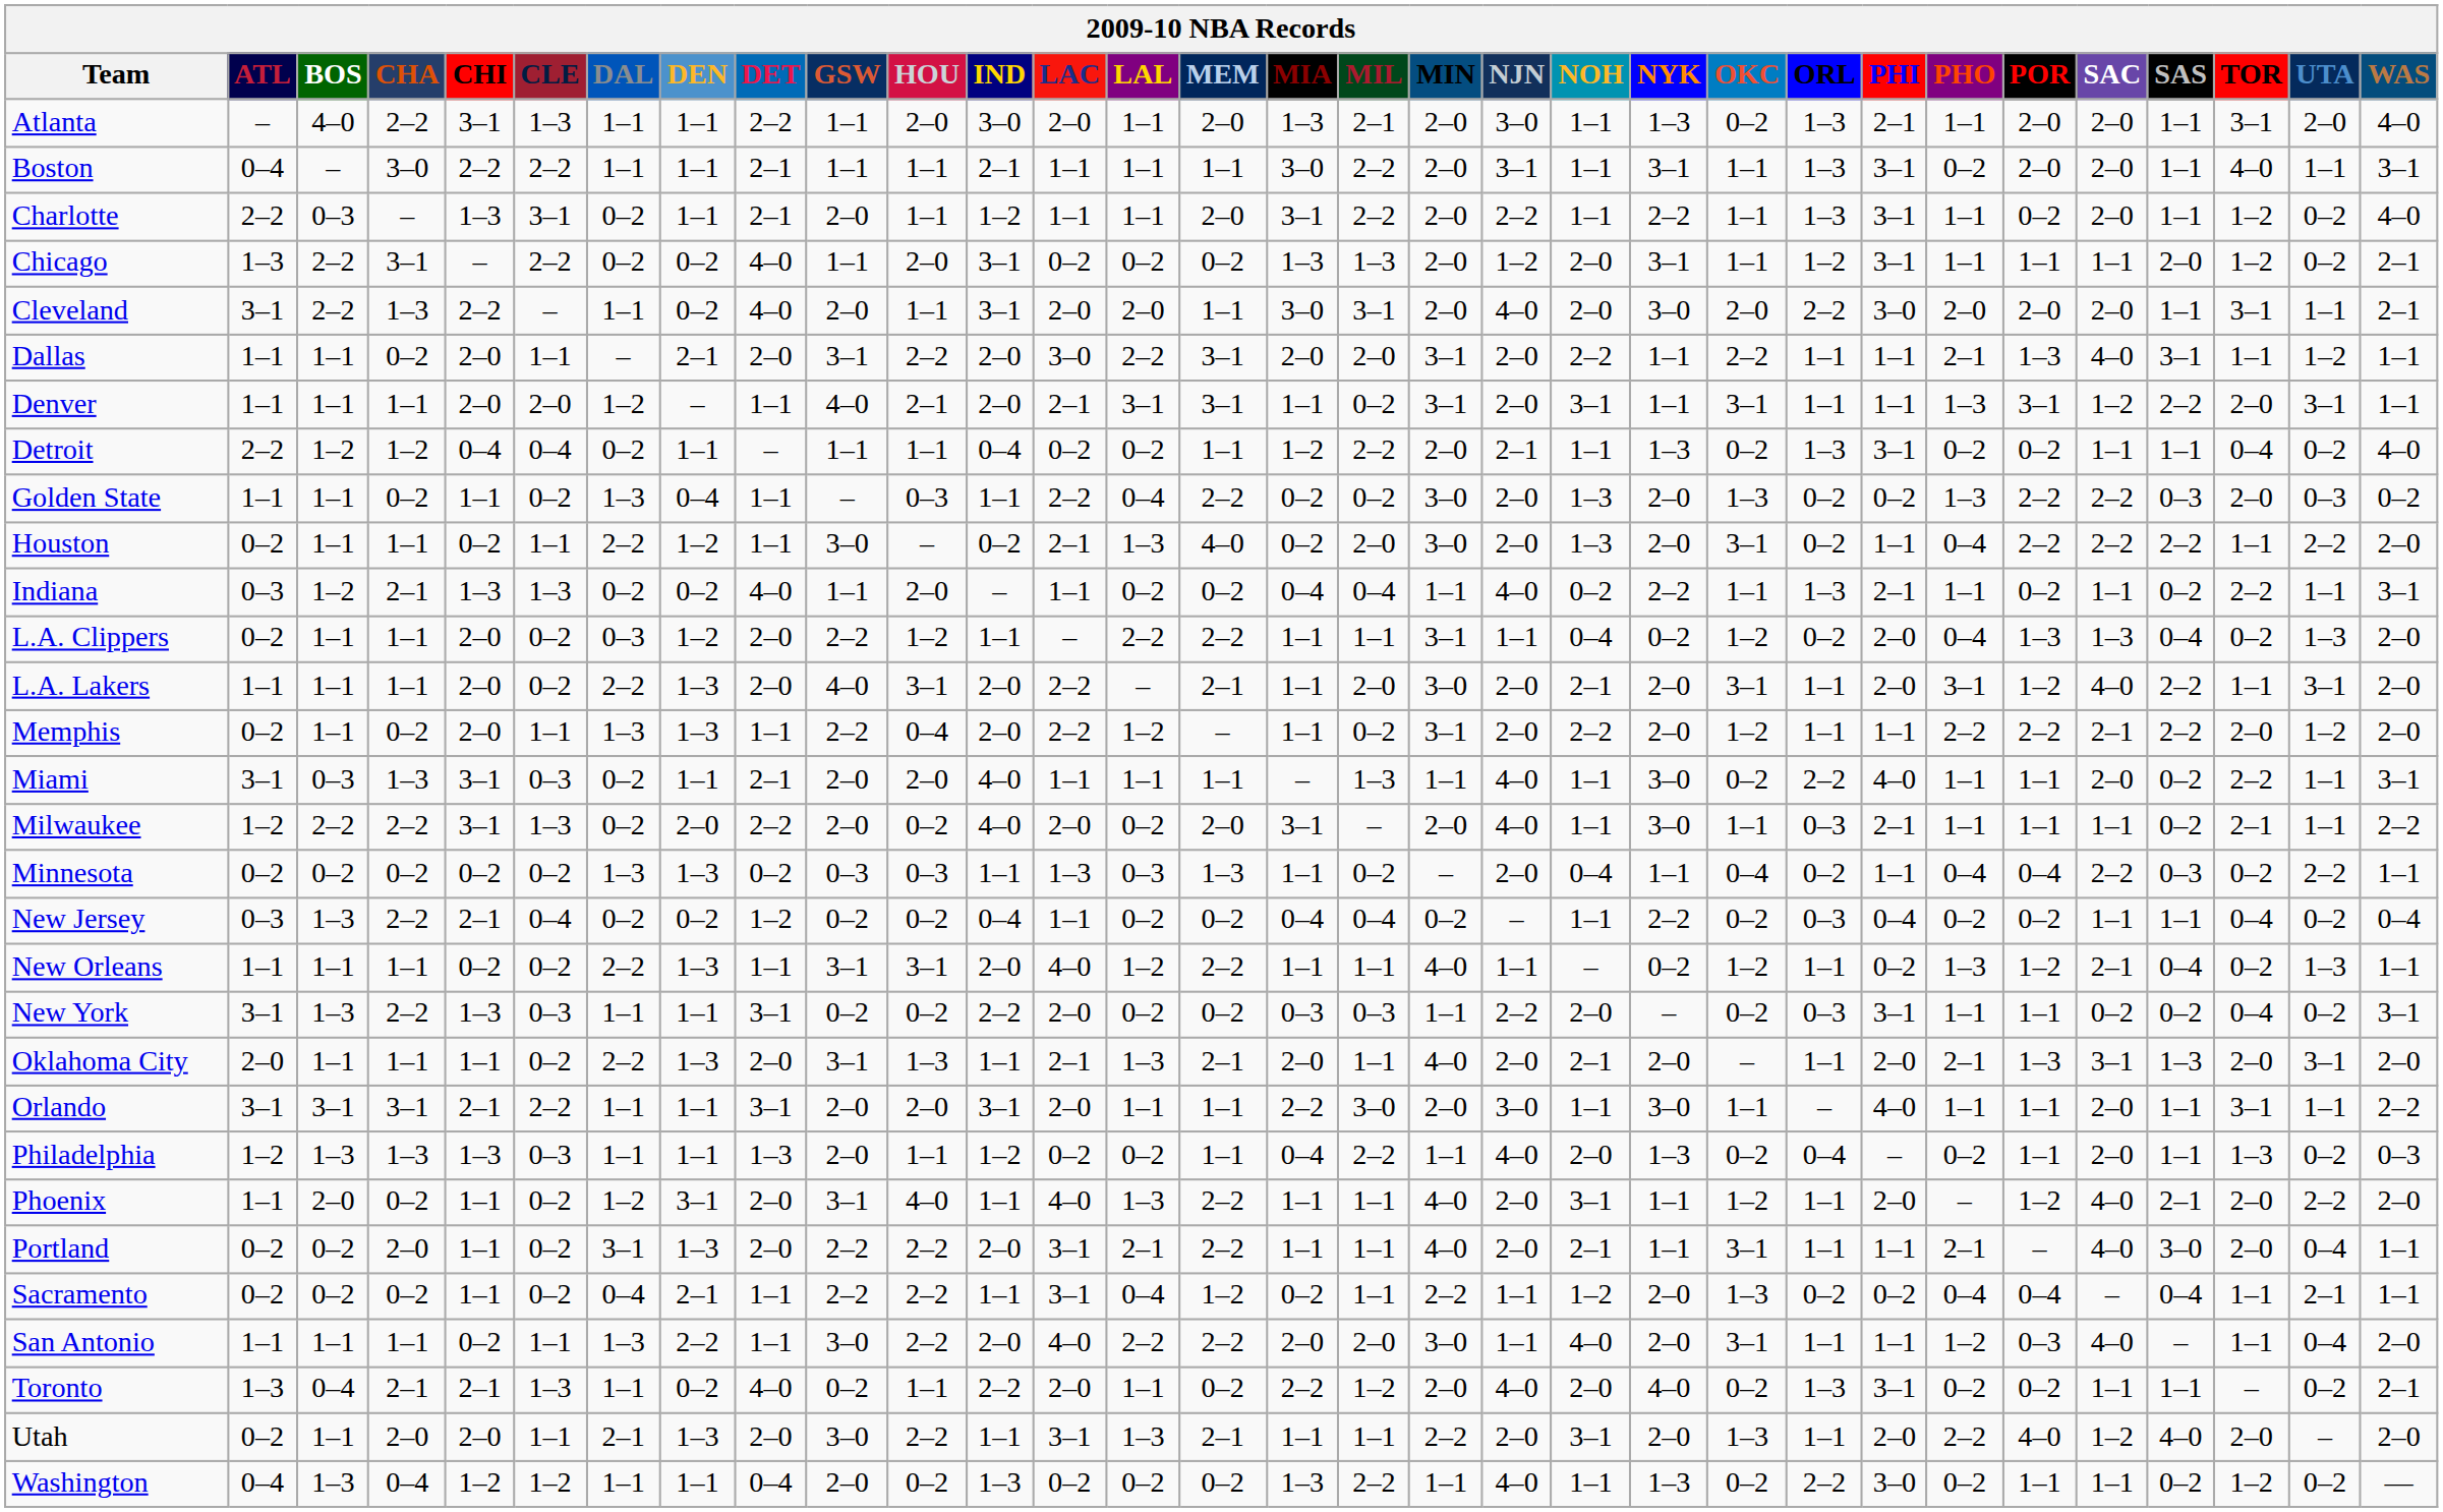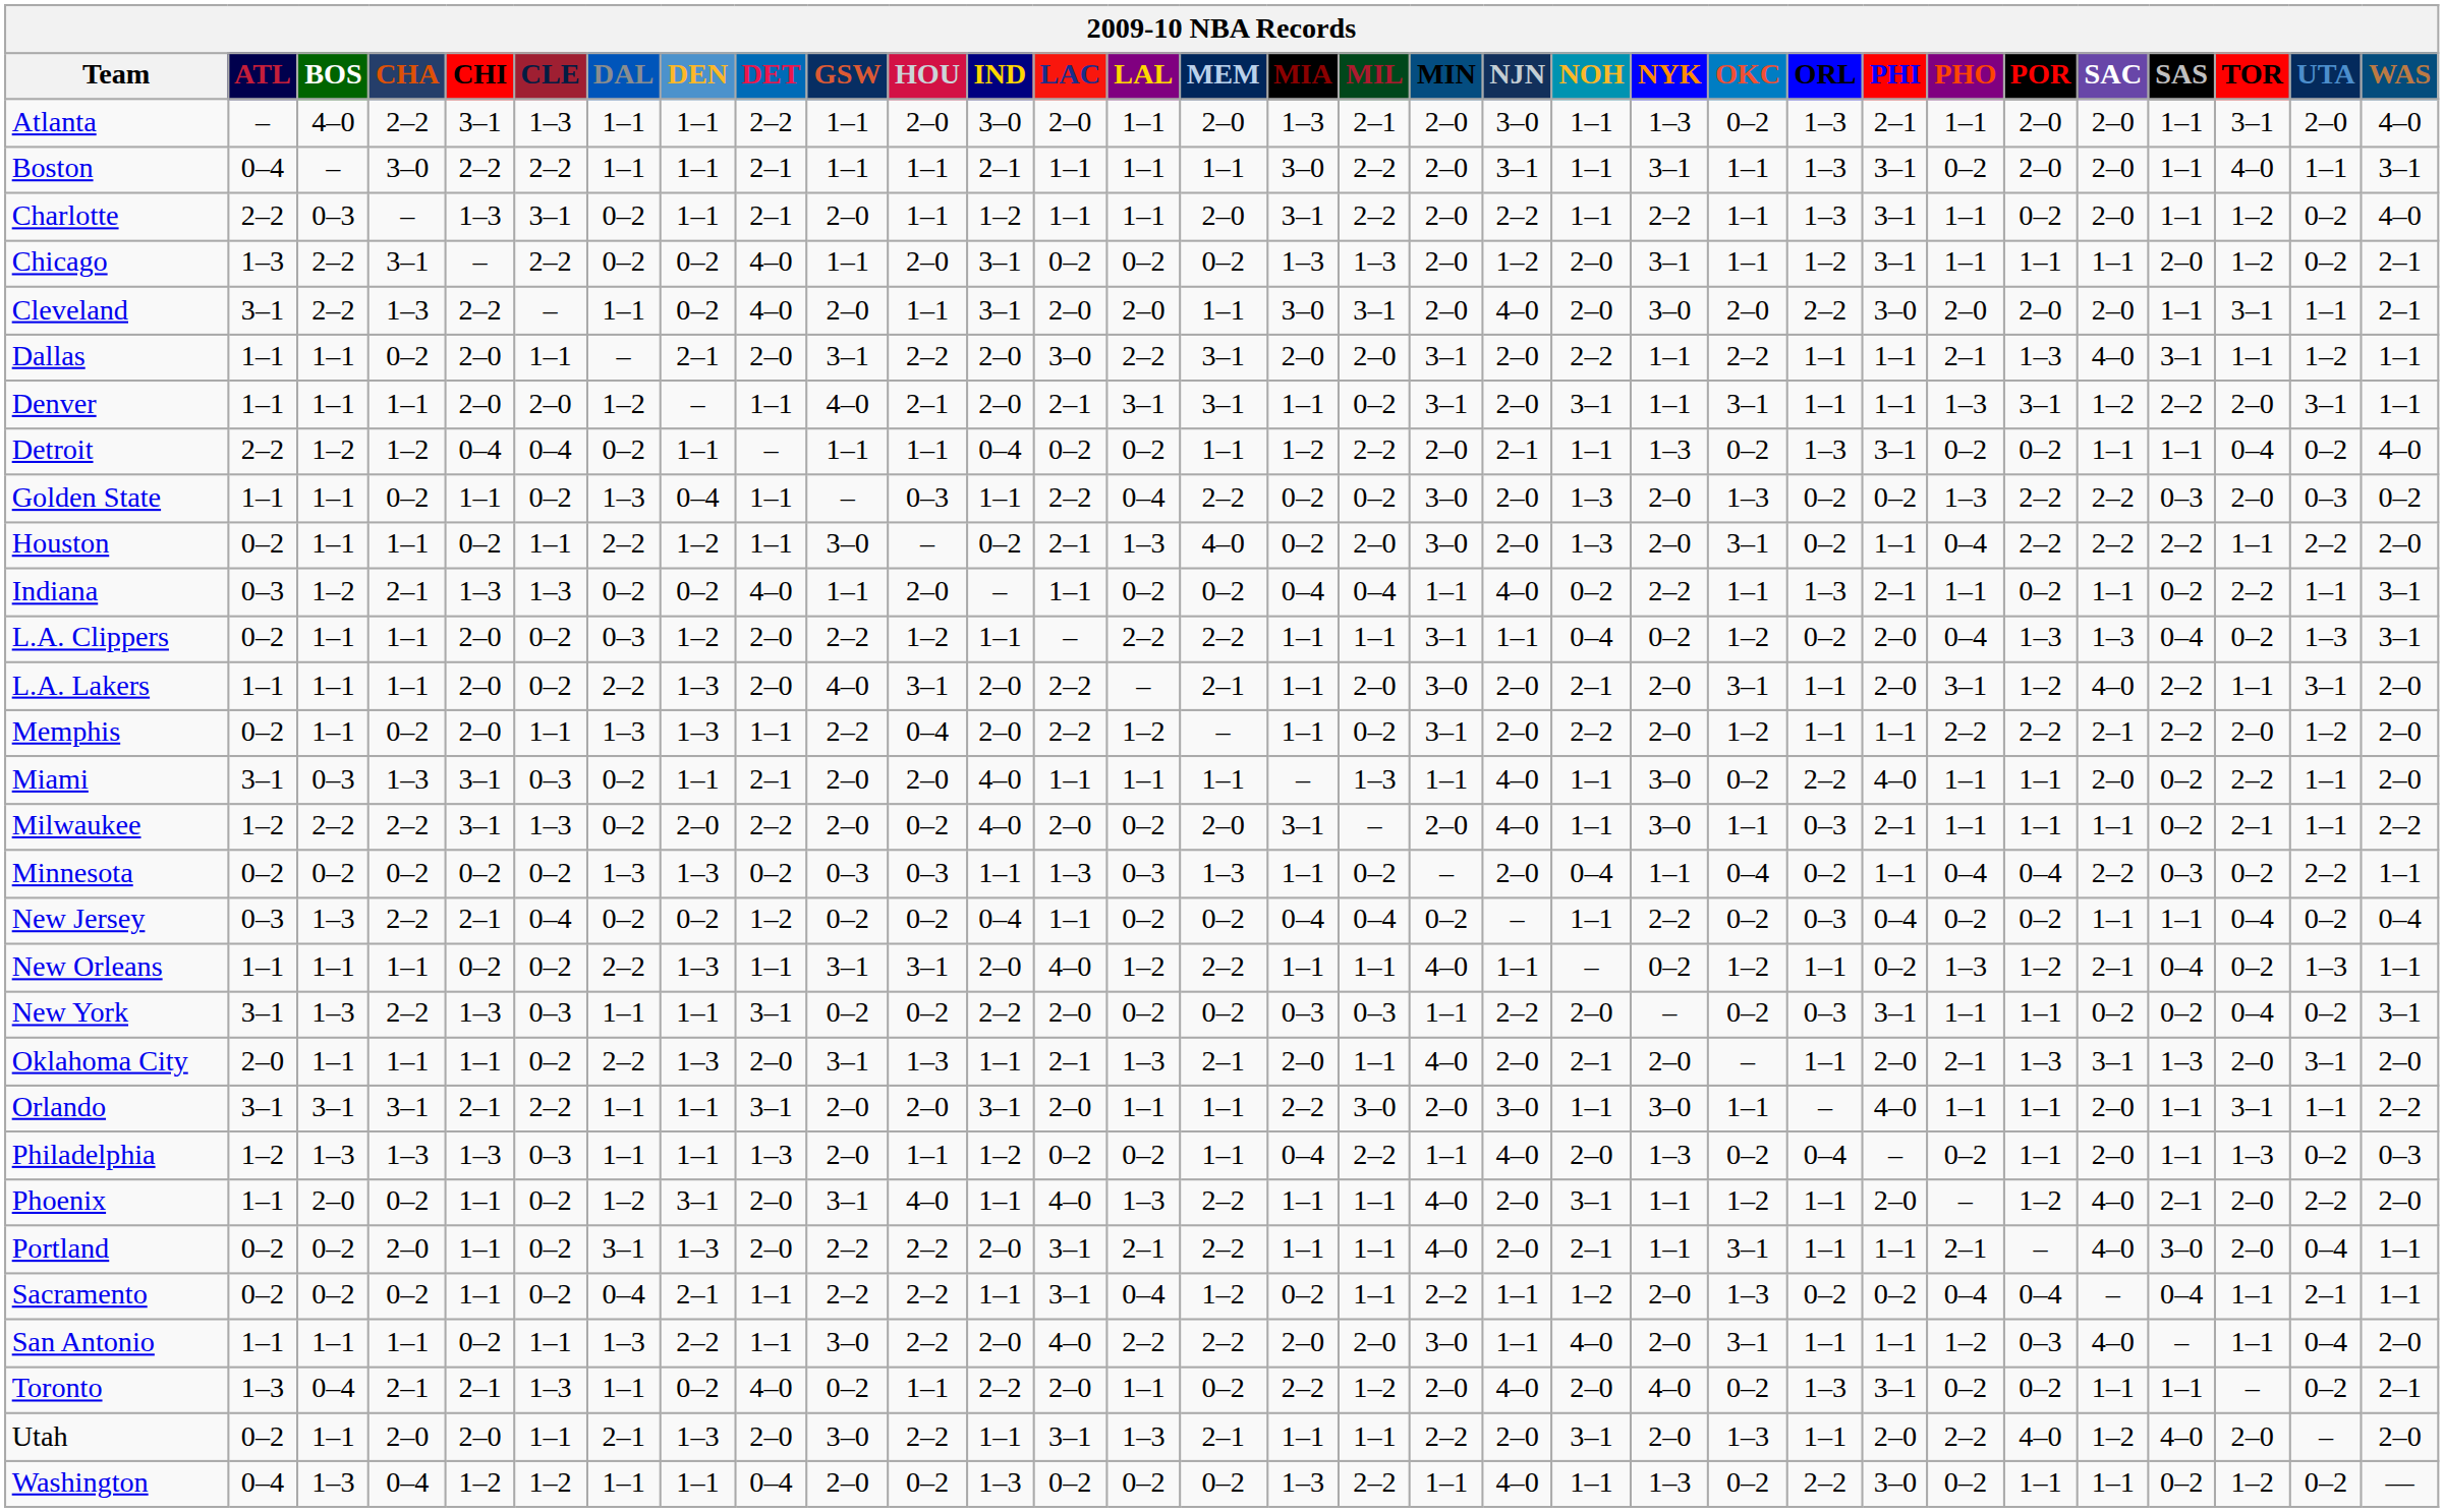L.A. Clippers | WAS: 2–0 -> 3–1
Miami | WAS: 3–1 -> 2–0
